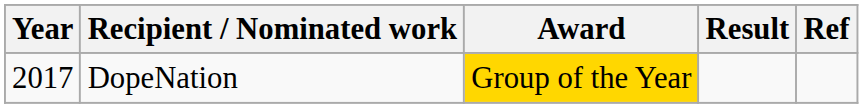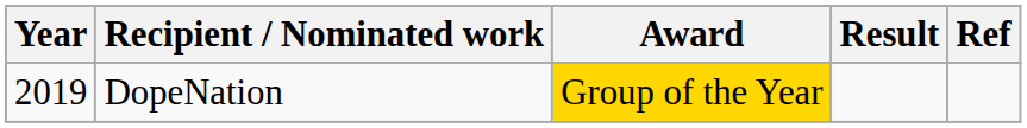DopeNation | Year: 2017 -> 2019
